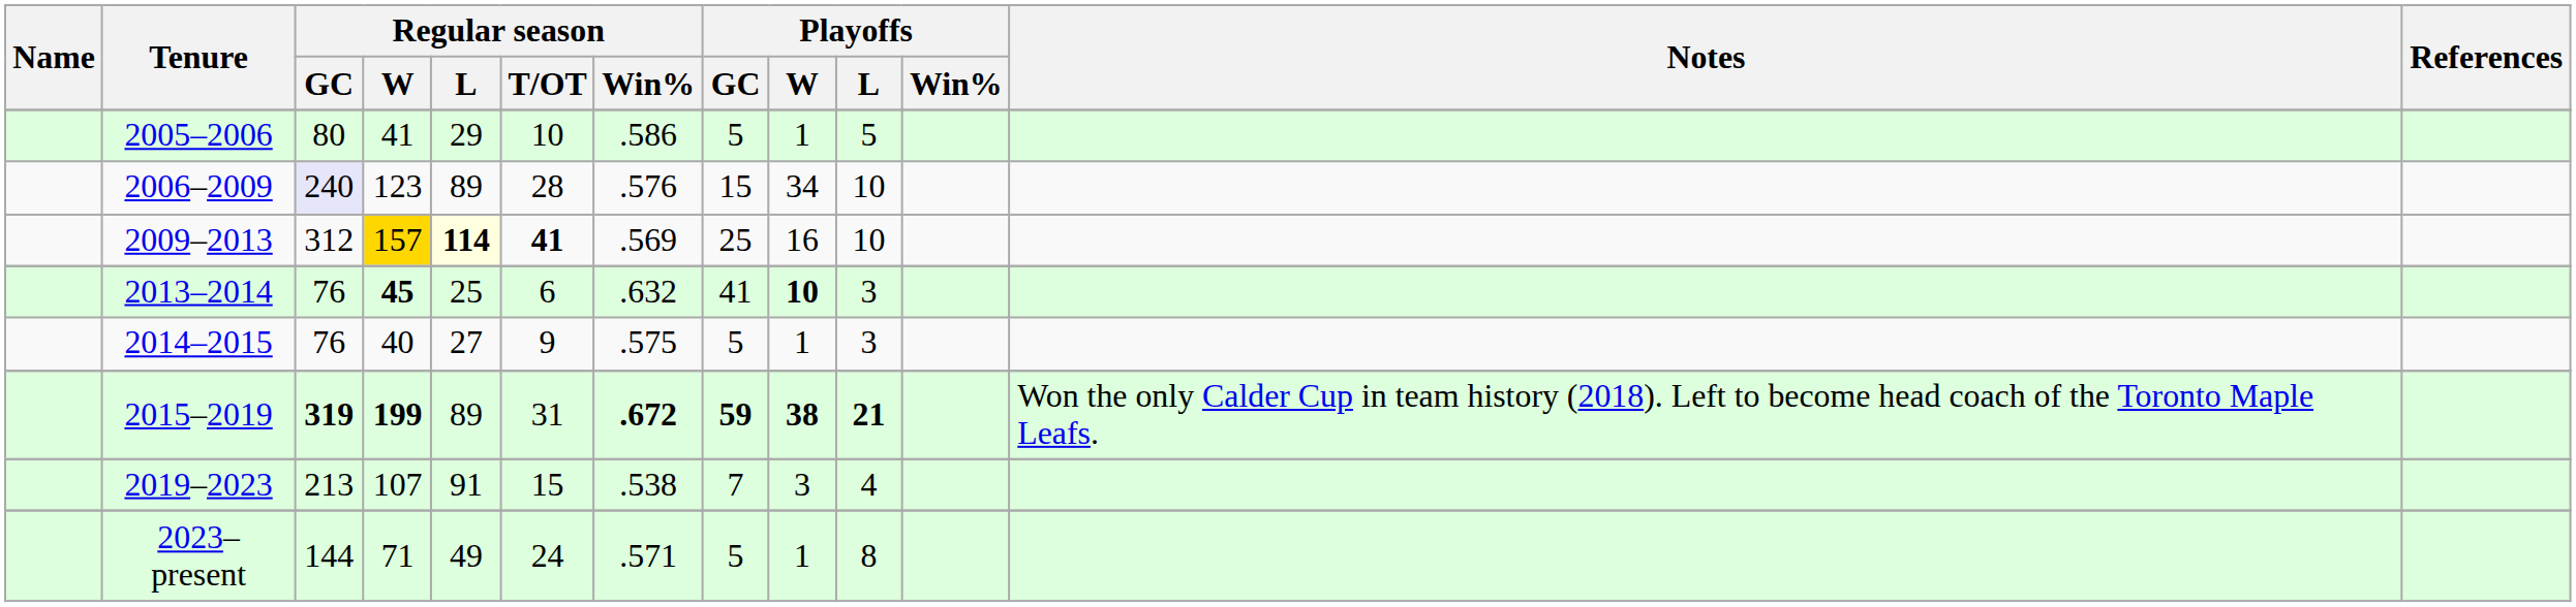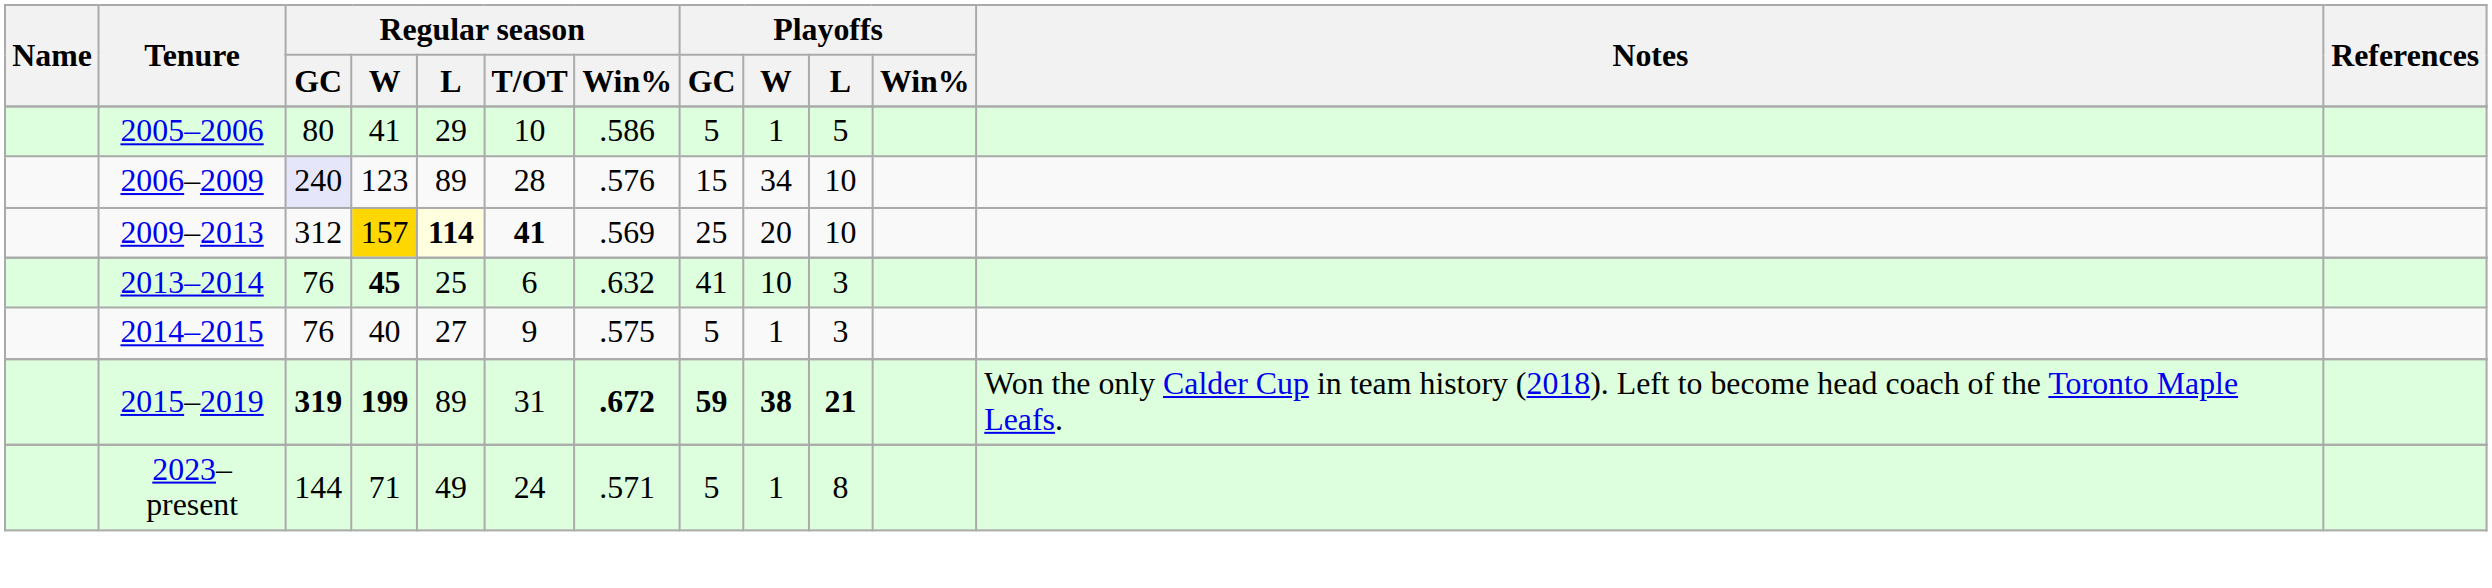2009–2013 | Playoffs / W: 16 -> 20
2013–2014 | Playoffs / W: bold -> normal
- row: 2019–2023 | 213 | 107 | 91 | 15 | .538 | 7 | 3 | 4
